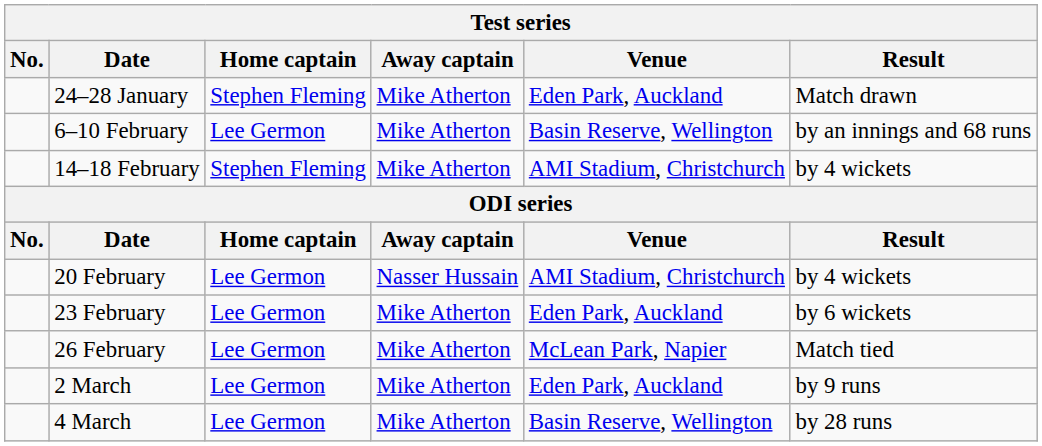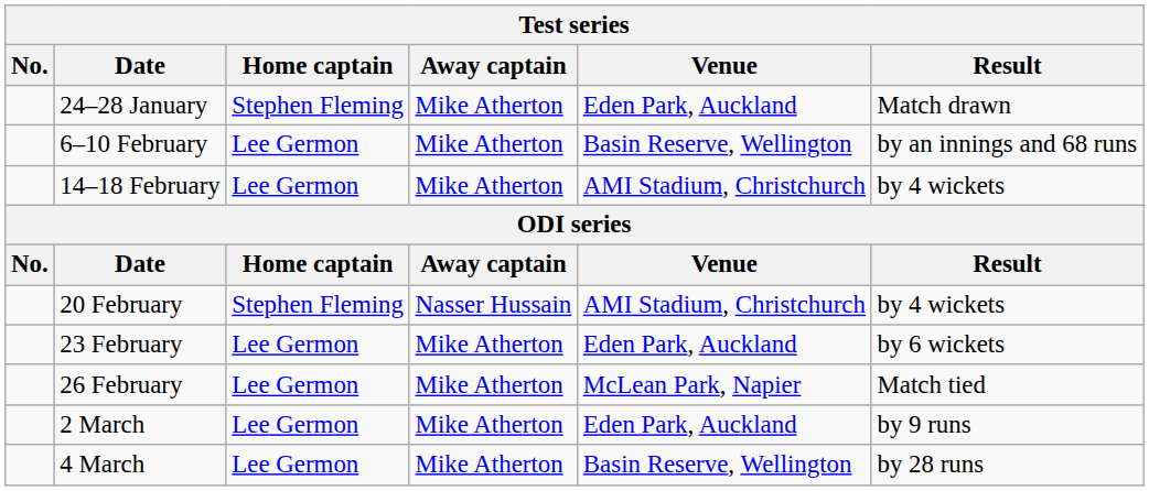14–18 February | Home captain: Stephen Fleming -> Lee Germon
20 February | Home captain: Lee Germon -> Stephen Fleming
